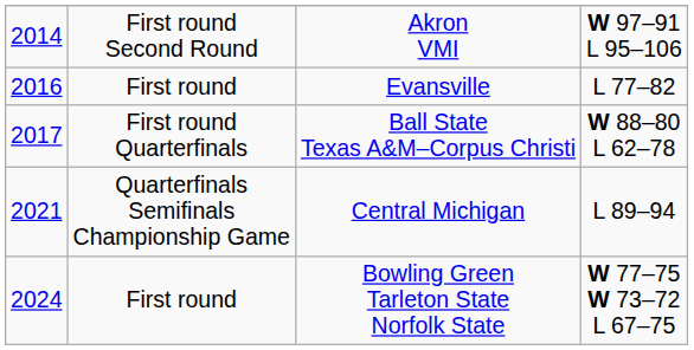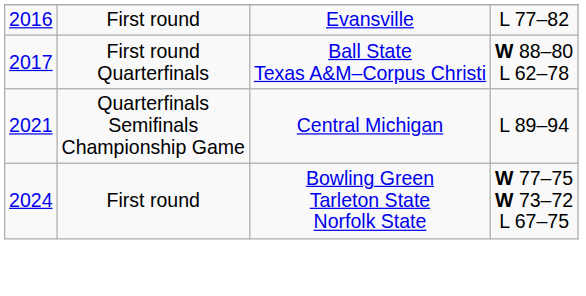- row: 2014 | First round Second Round | Akron VMI | W 97–91 L 95–106
